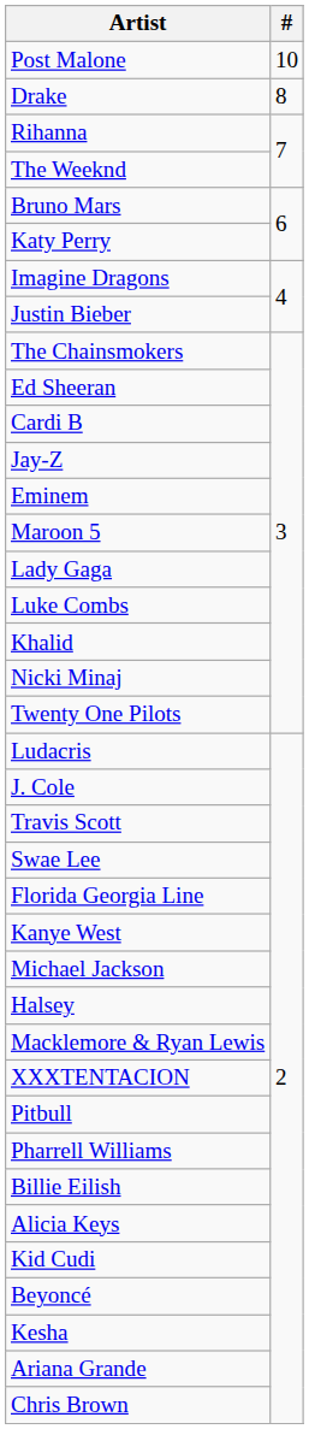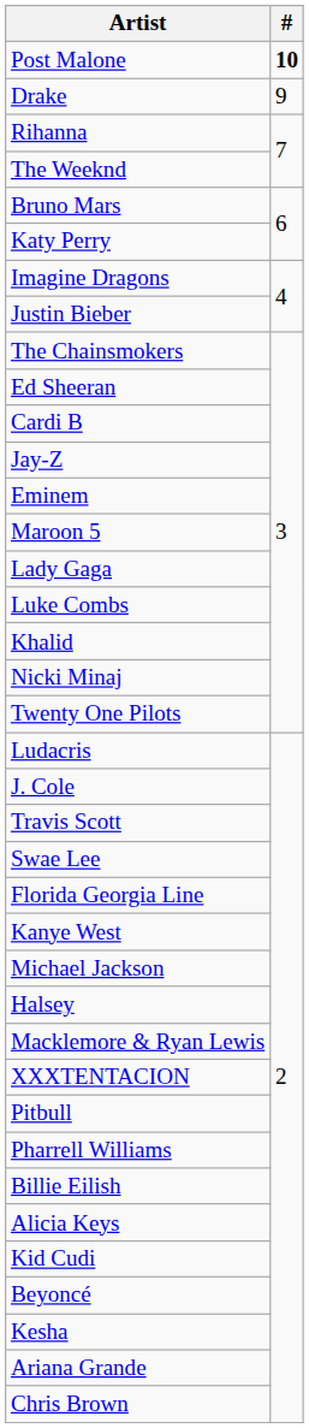Post Malone | #: normal -> bold
Drake | #: 8 -> 9
